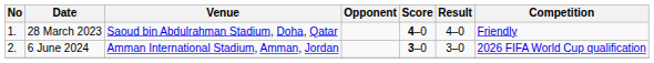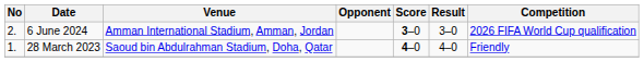rows swapped: 28 March 2023 <-> 6 June 2024
